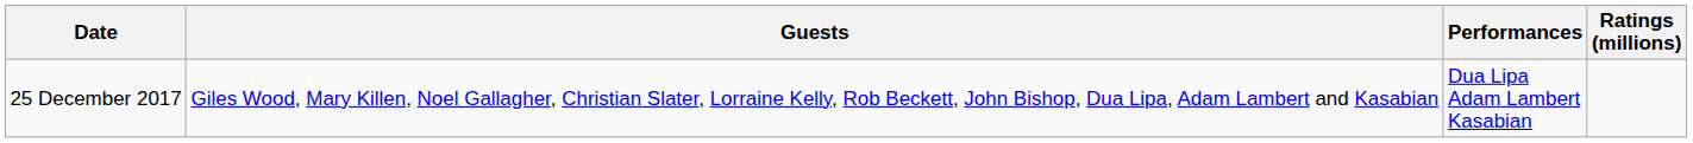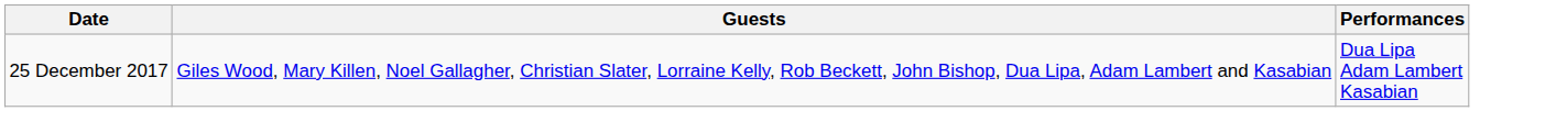- column: Ratings (millions)
